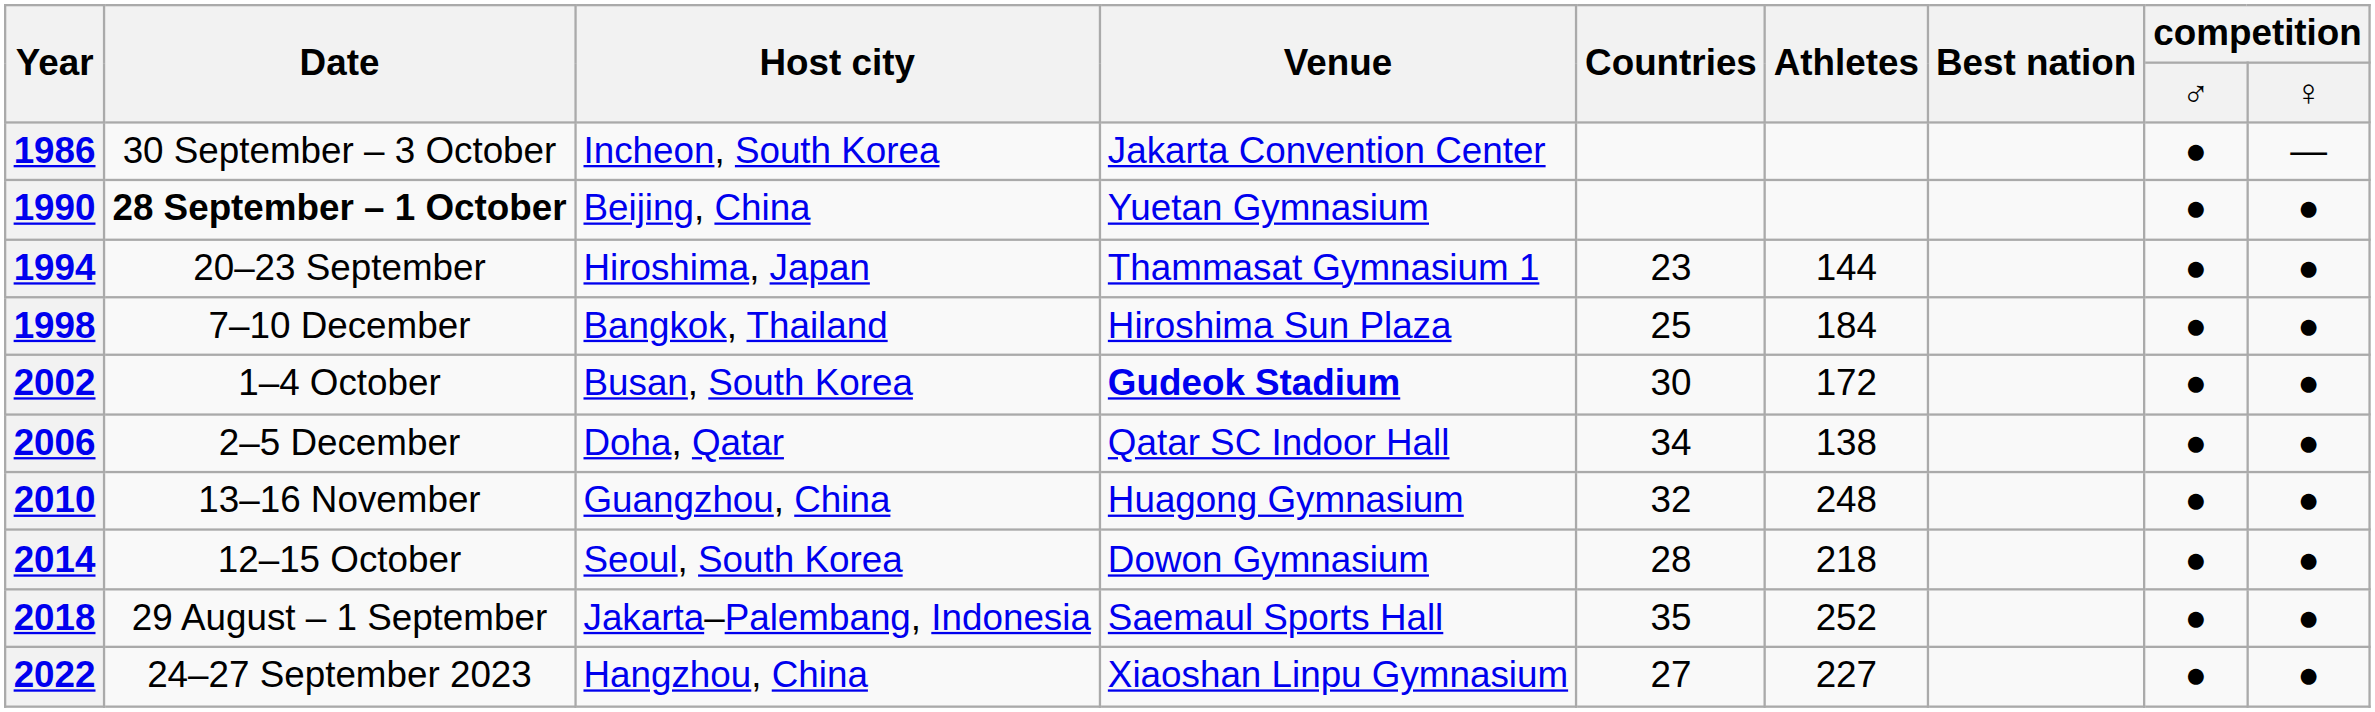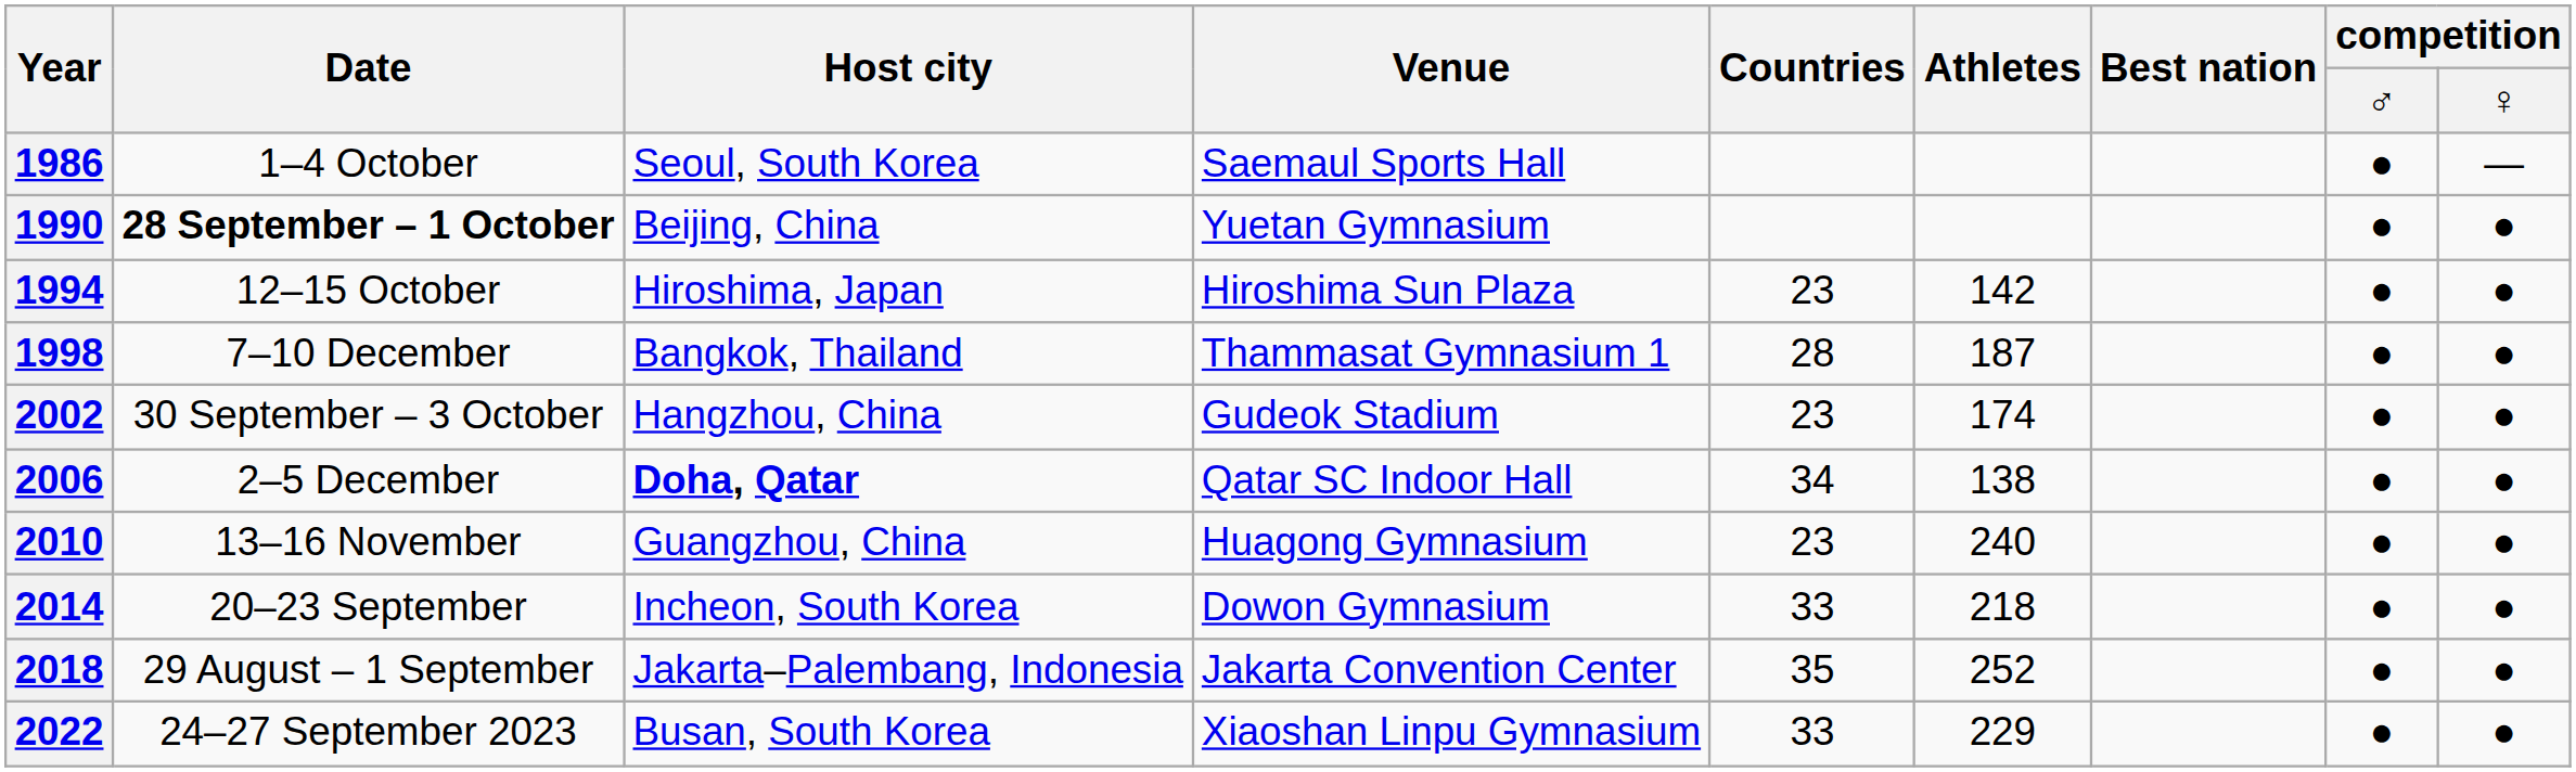1986 | Date: 30 September – 3 October -> 1–4 October
1986 | Host city: Incheon, South Korea -> Seoul, South Korea
1986 | Venue: Jakarta Convention Center -> Saemaul Sports Hall
1994 | Date: 20–23 September -> 12–15 October
1994 | Venue: Thammasat Gymnasium 1 -> Hiroshima Sun Plaza
1994 | Athletes: 144 -> 142
1998 | Venue: Hiroshima Sun Plaza -> Thammasat Gymnasium 1
1998 | Countries: 25 -> 28
1998 | Athletes: 184 -> 187
2002 | Date: 1–4 October -> 30 September – 3 October
2002 | Host city: Busan, South Korea -> Hangzhou, China
2002 | Venue: bold -> normal
2002 | Countries: 30 -> 23
2002 | Athletes: 172 -> 174
2006 | Host city: normal -> bold
2010 | Countries: 32 -> 23
2010 | Athletes: 248 -> 240
2014 | Date: 12–15 October -> 20–23 September
2014 | Host city: Seoul, South Korea -> Incheon, South Korea
2014 | Countries: 28 -> 33
2018 | Venue: Saemaul Sports Hall -> Jakarta Convention Center
2022 | Host city: Hangzhou, China -> Busan, South Korea
2022 | Countries: 27 -> 33
2022 | Athletes: 227 -> 229
